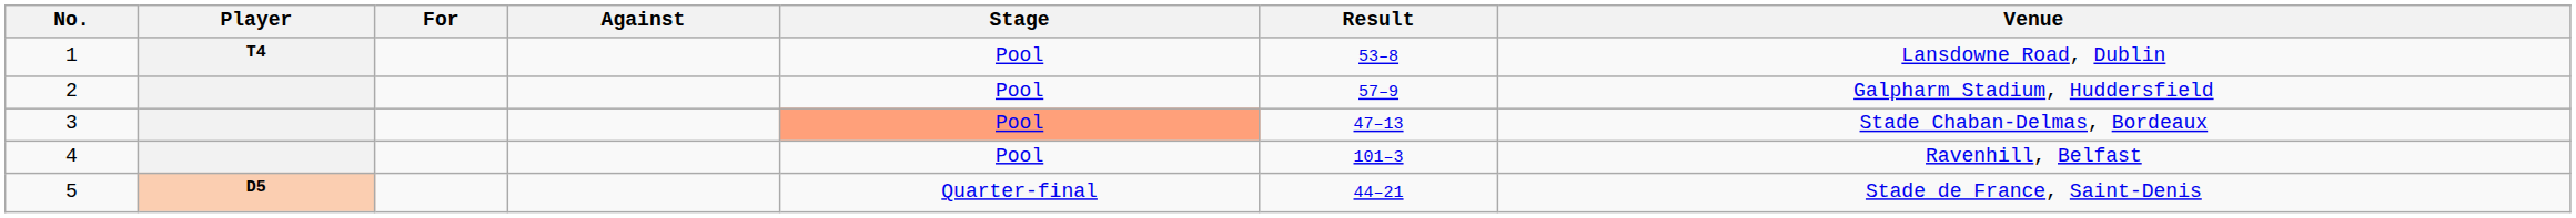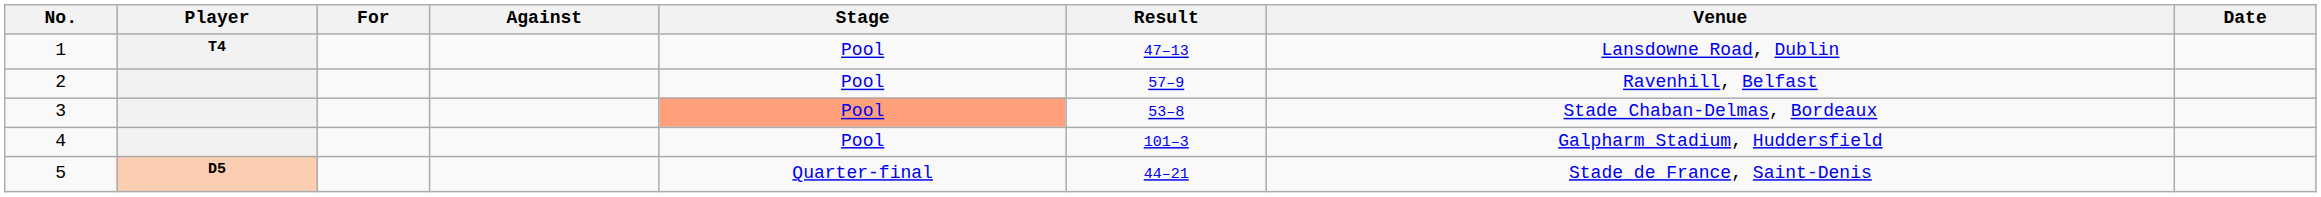+ column: Date
1 | Result: 53–8 -> 47–13
2 | Venue: Galpharm Stadium, Huddersfield -> Ravenhill, Belfast
3 | Result: 47–13 -> 53–8
4 | Venue: Ravenhill, Belfast -> Galpharm Stadium, Huddersfield
